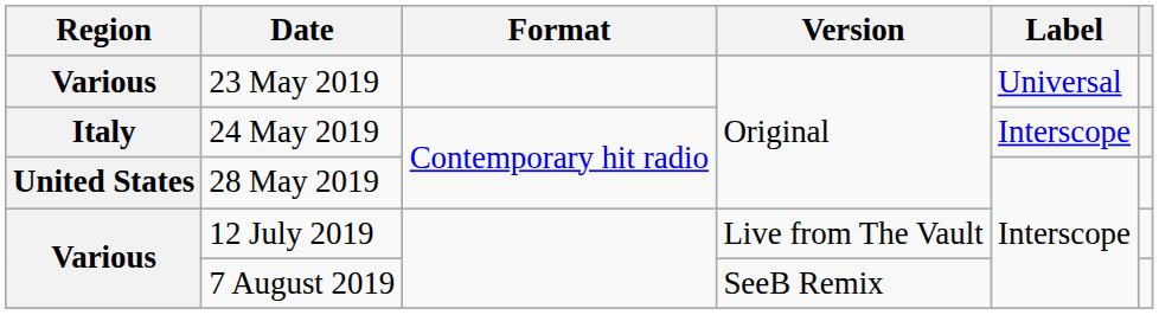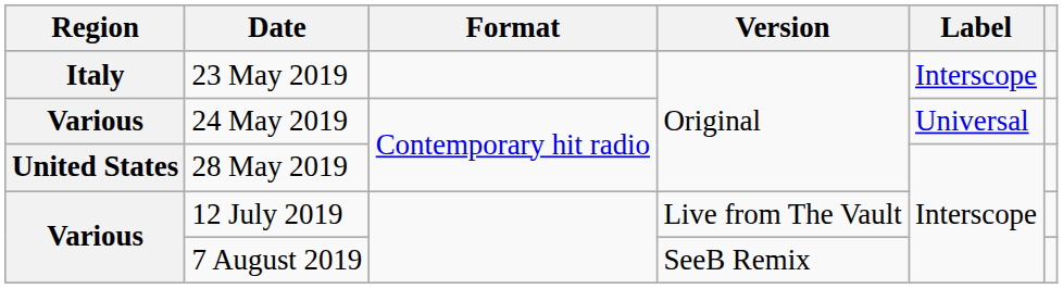23 May 2019 | Region: Various -> Italy
23 May 2019 | Label: Universal -> Interscope
24 May 2019 | Region: Italy -> Various
24 May 2019 | Label: Interscope -> Universal
